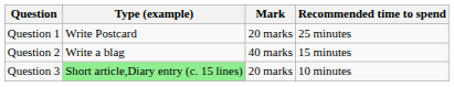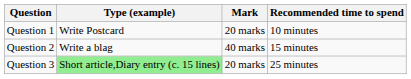Question 1 | Recommended time to spend: 25 minutes -> 10 minutes
Question 3 | Recommended time to spend: 10 minutes -> 25 minutes
